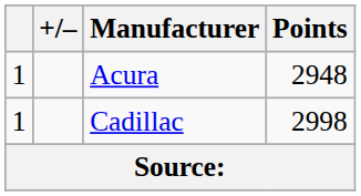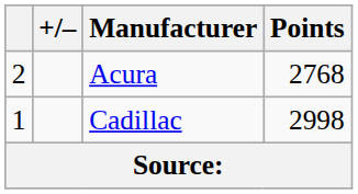Acura | column 1: 1 -> 2
Acura | Points: 2948 -> 2768
